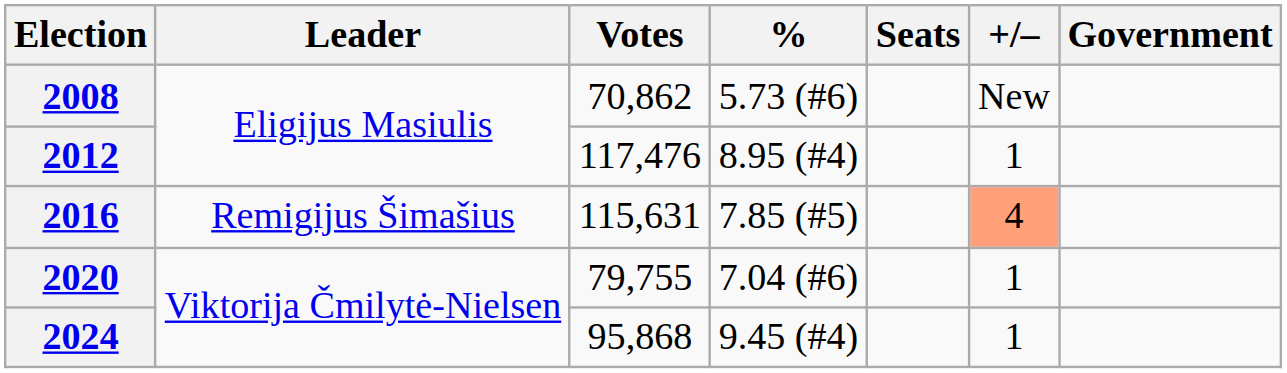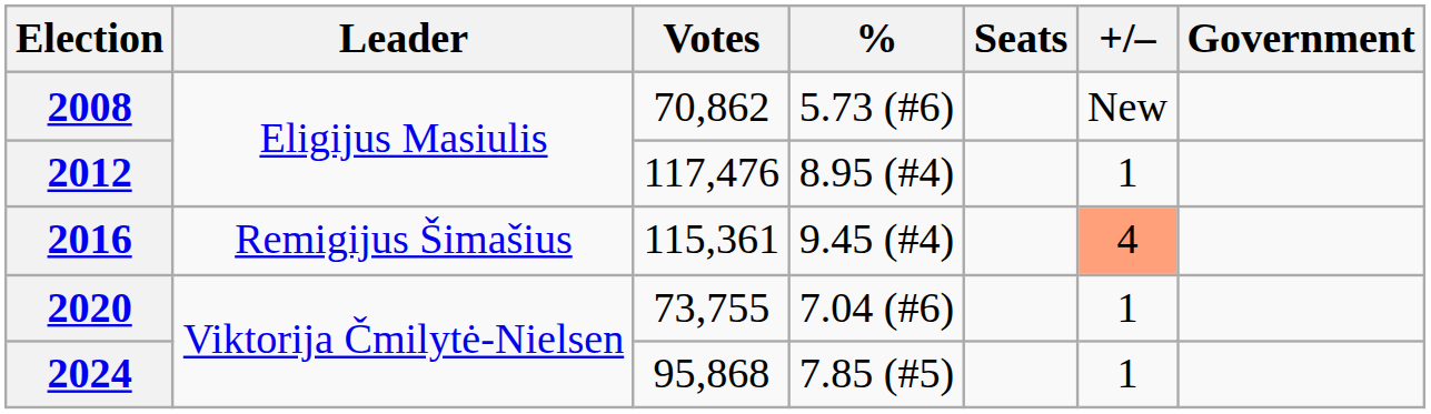2016 | Votes: 115,631 -> 115,361
2016 | %: 7.85 (#5) -> 9.45 (#4)
2020 | Votes: 79,755 -> 73,755
2024 | %: 9.45 (#4) -> 7.85 (#5)
